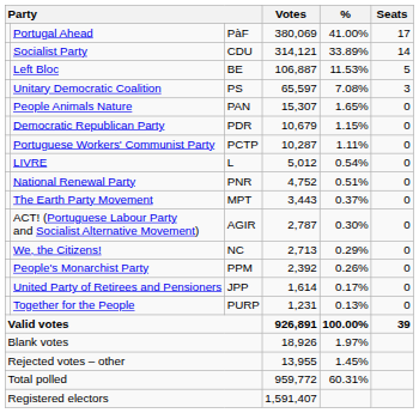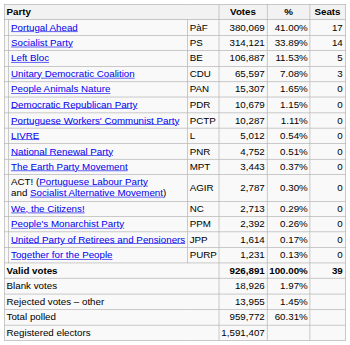Socialist Party | column 3: CDU -> PS
Unitary Democratic Coalition | column 3: PS -> CDU
